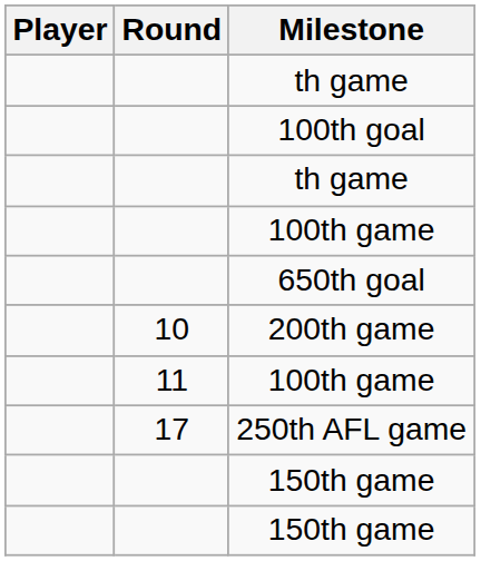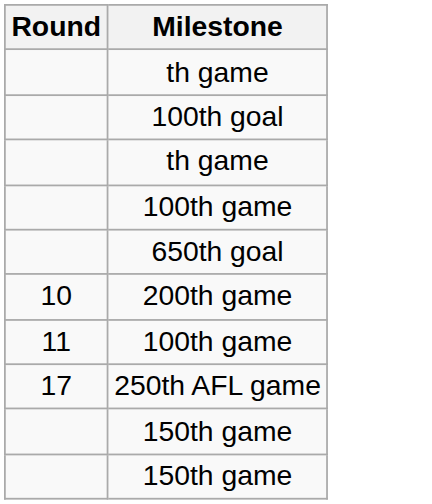- column: Player
